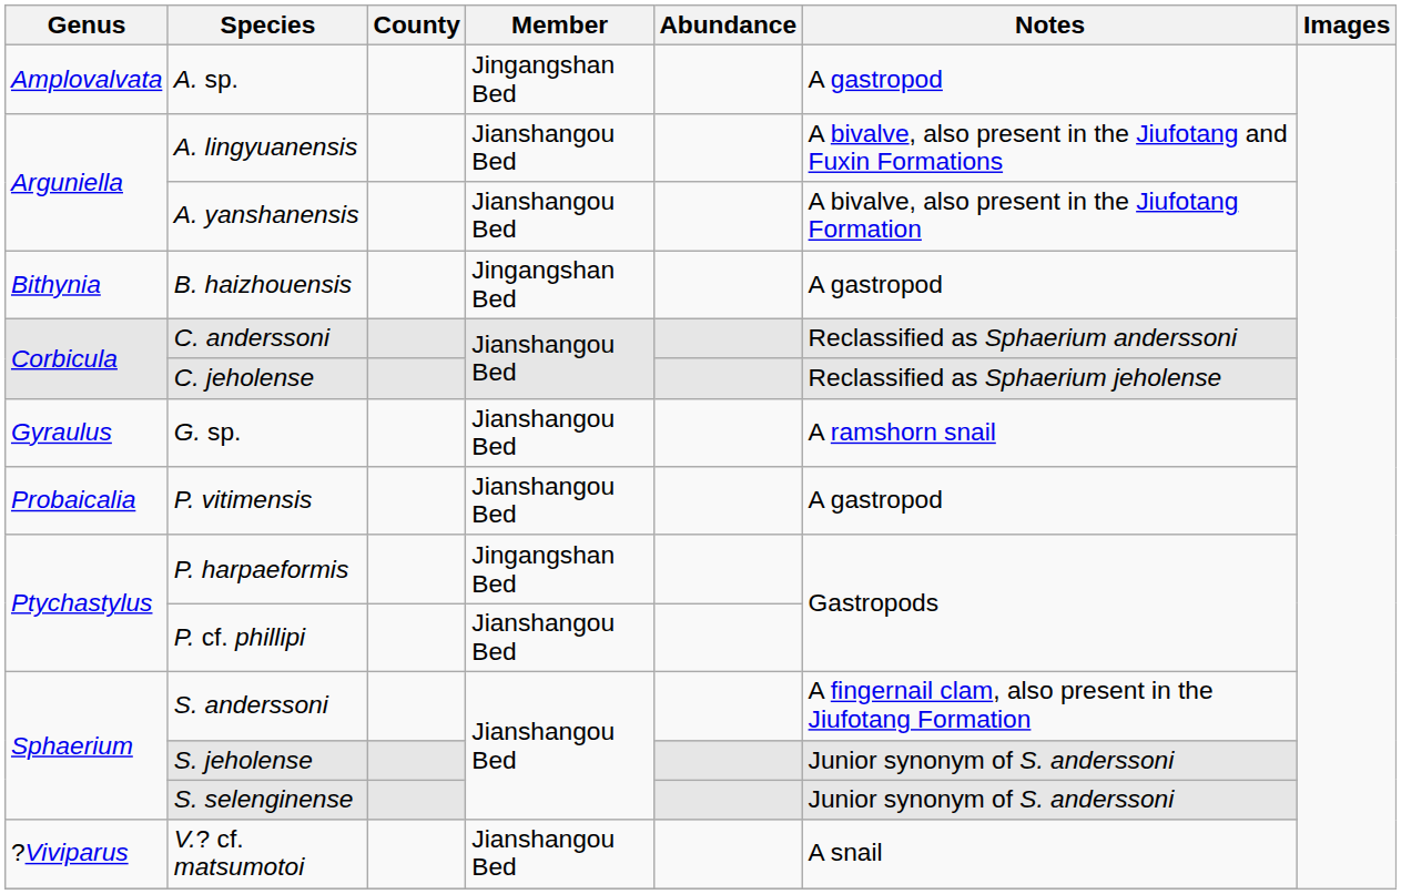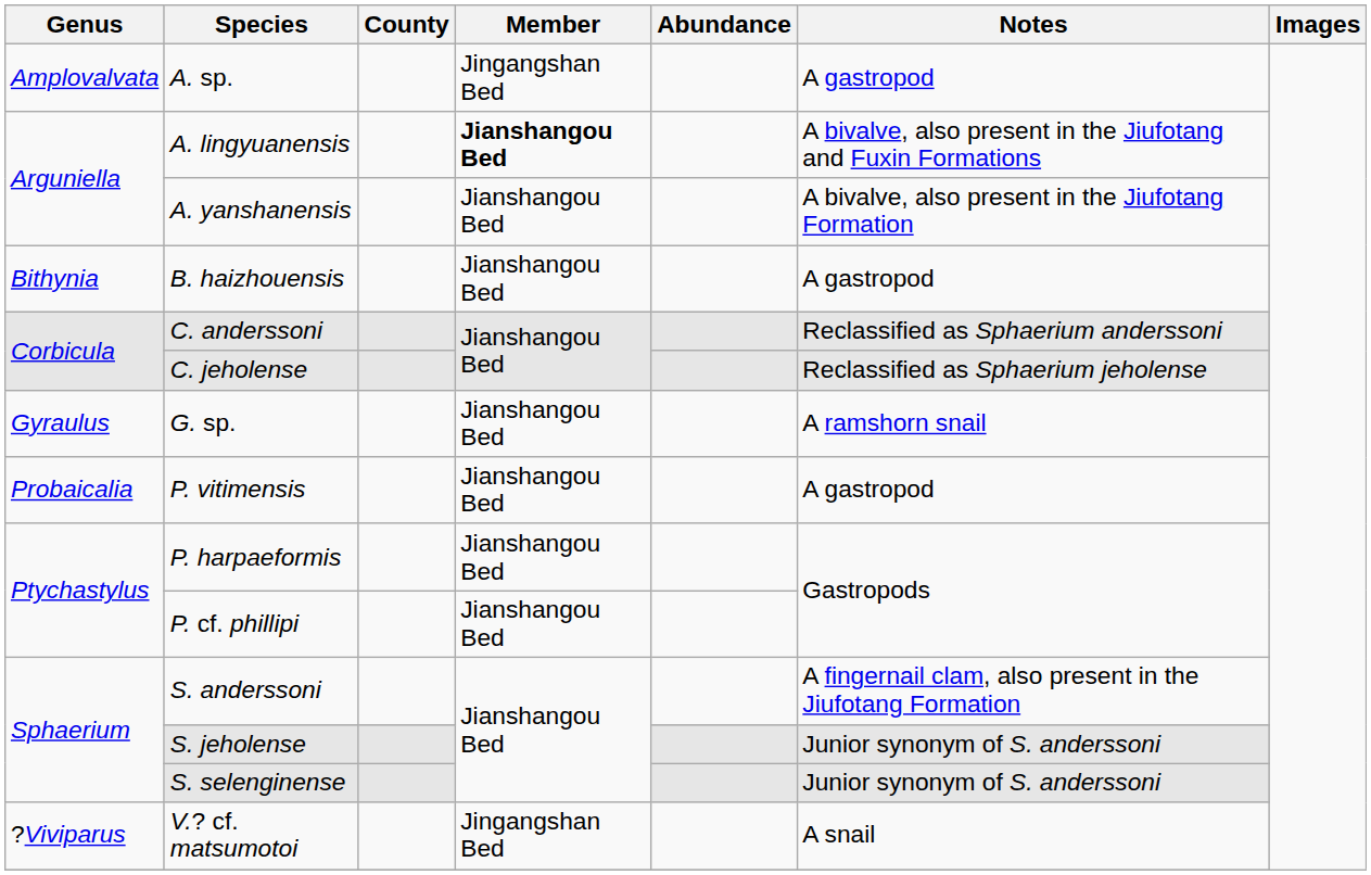A. lingyuanensis | Member: normal -> bold
B. haizhouensis | Member: Jingangshan Bed -> Jianshangou Bed
P. harpaeformis | Member: Jingangshan Bed -> Jianshangou Bed
V.? cf. matsumotoi | Member: Jianshangou Bed -> Jingangshan Bed
